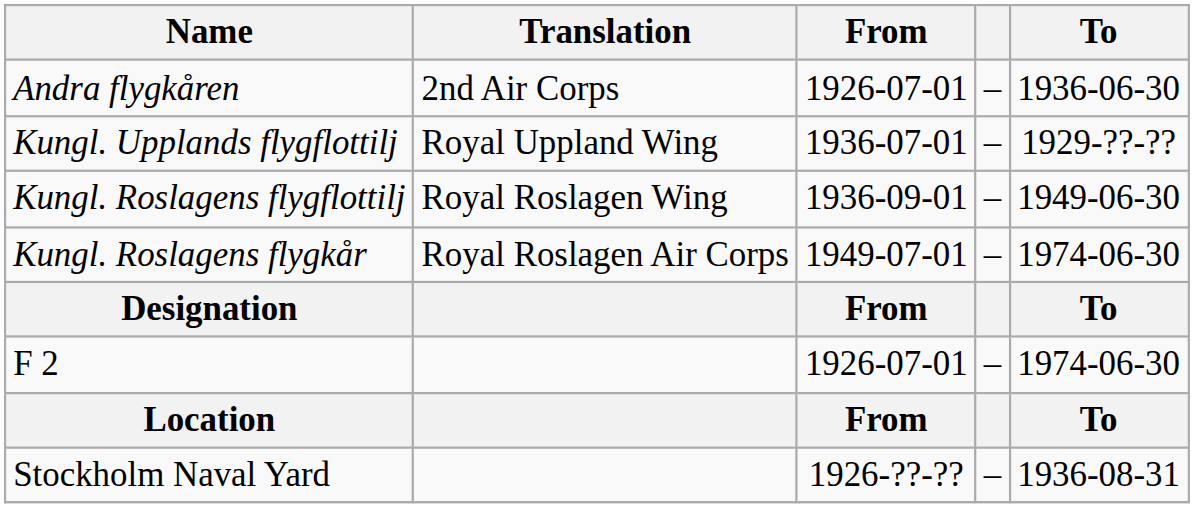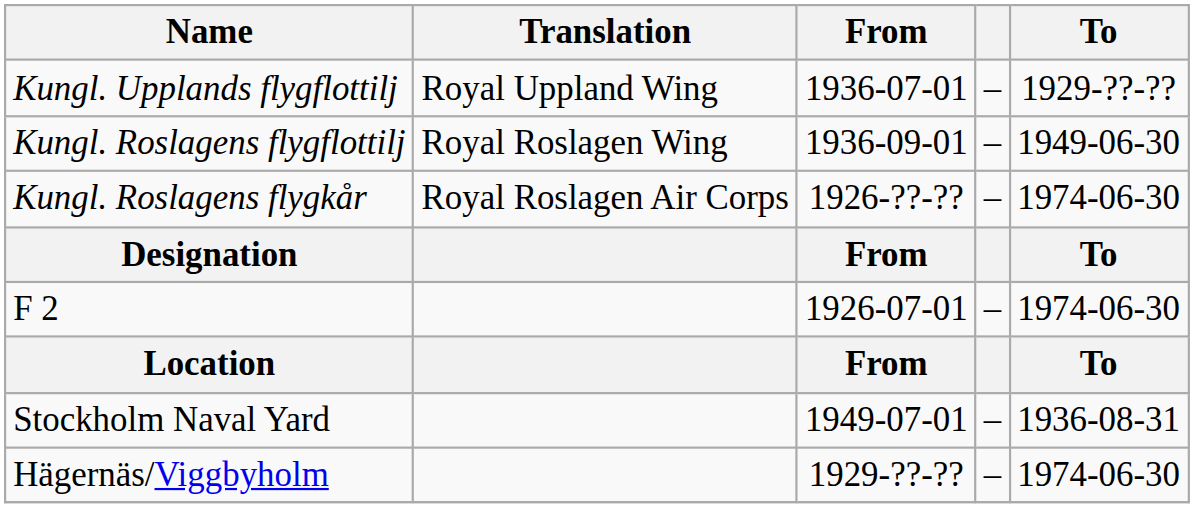- row: Andra flygkåren | 2nd Air Corps | 1926-07-01 | – | 1936-06-30
Kungl. Roslagens flygkår | From: 1949-07-01 -> 1926-??-??
Stockholm Naval Yard | From: 1926-??-?? -> 1949-07-01
+ row: Hägernäs/Viggbyholm | 1929-??-?? | – | 1974-06-30
